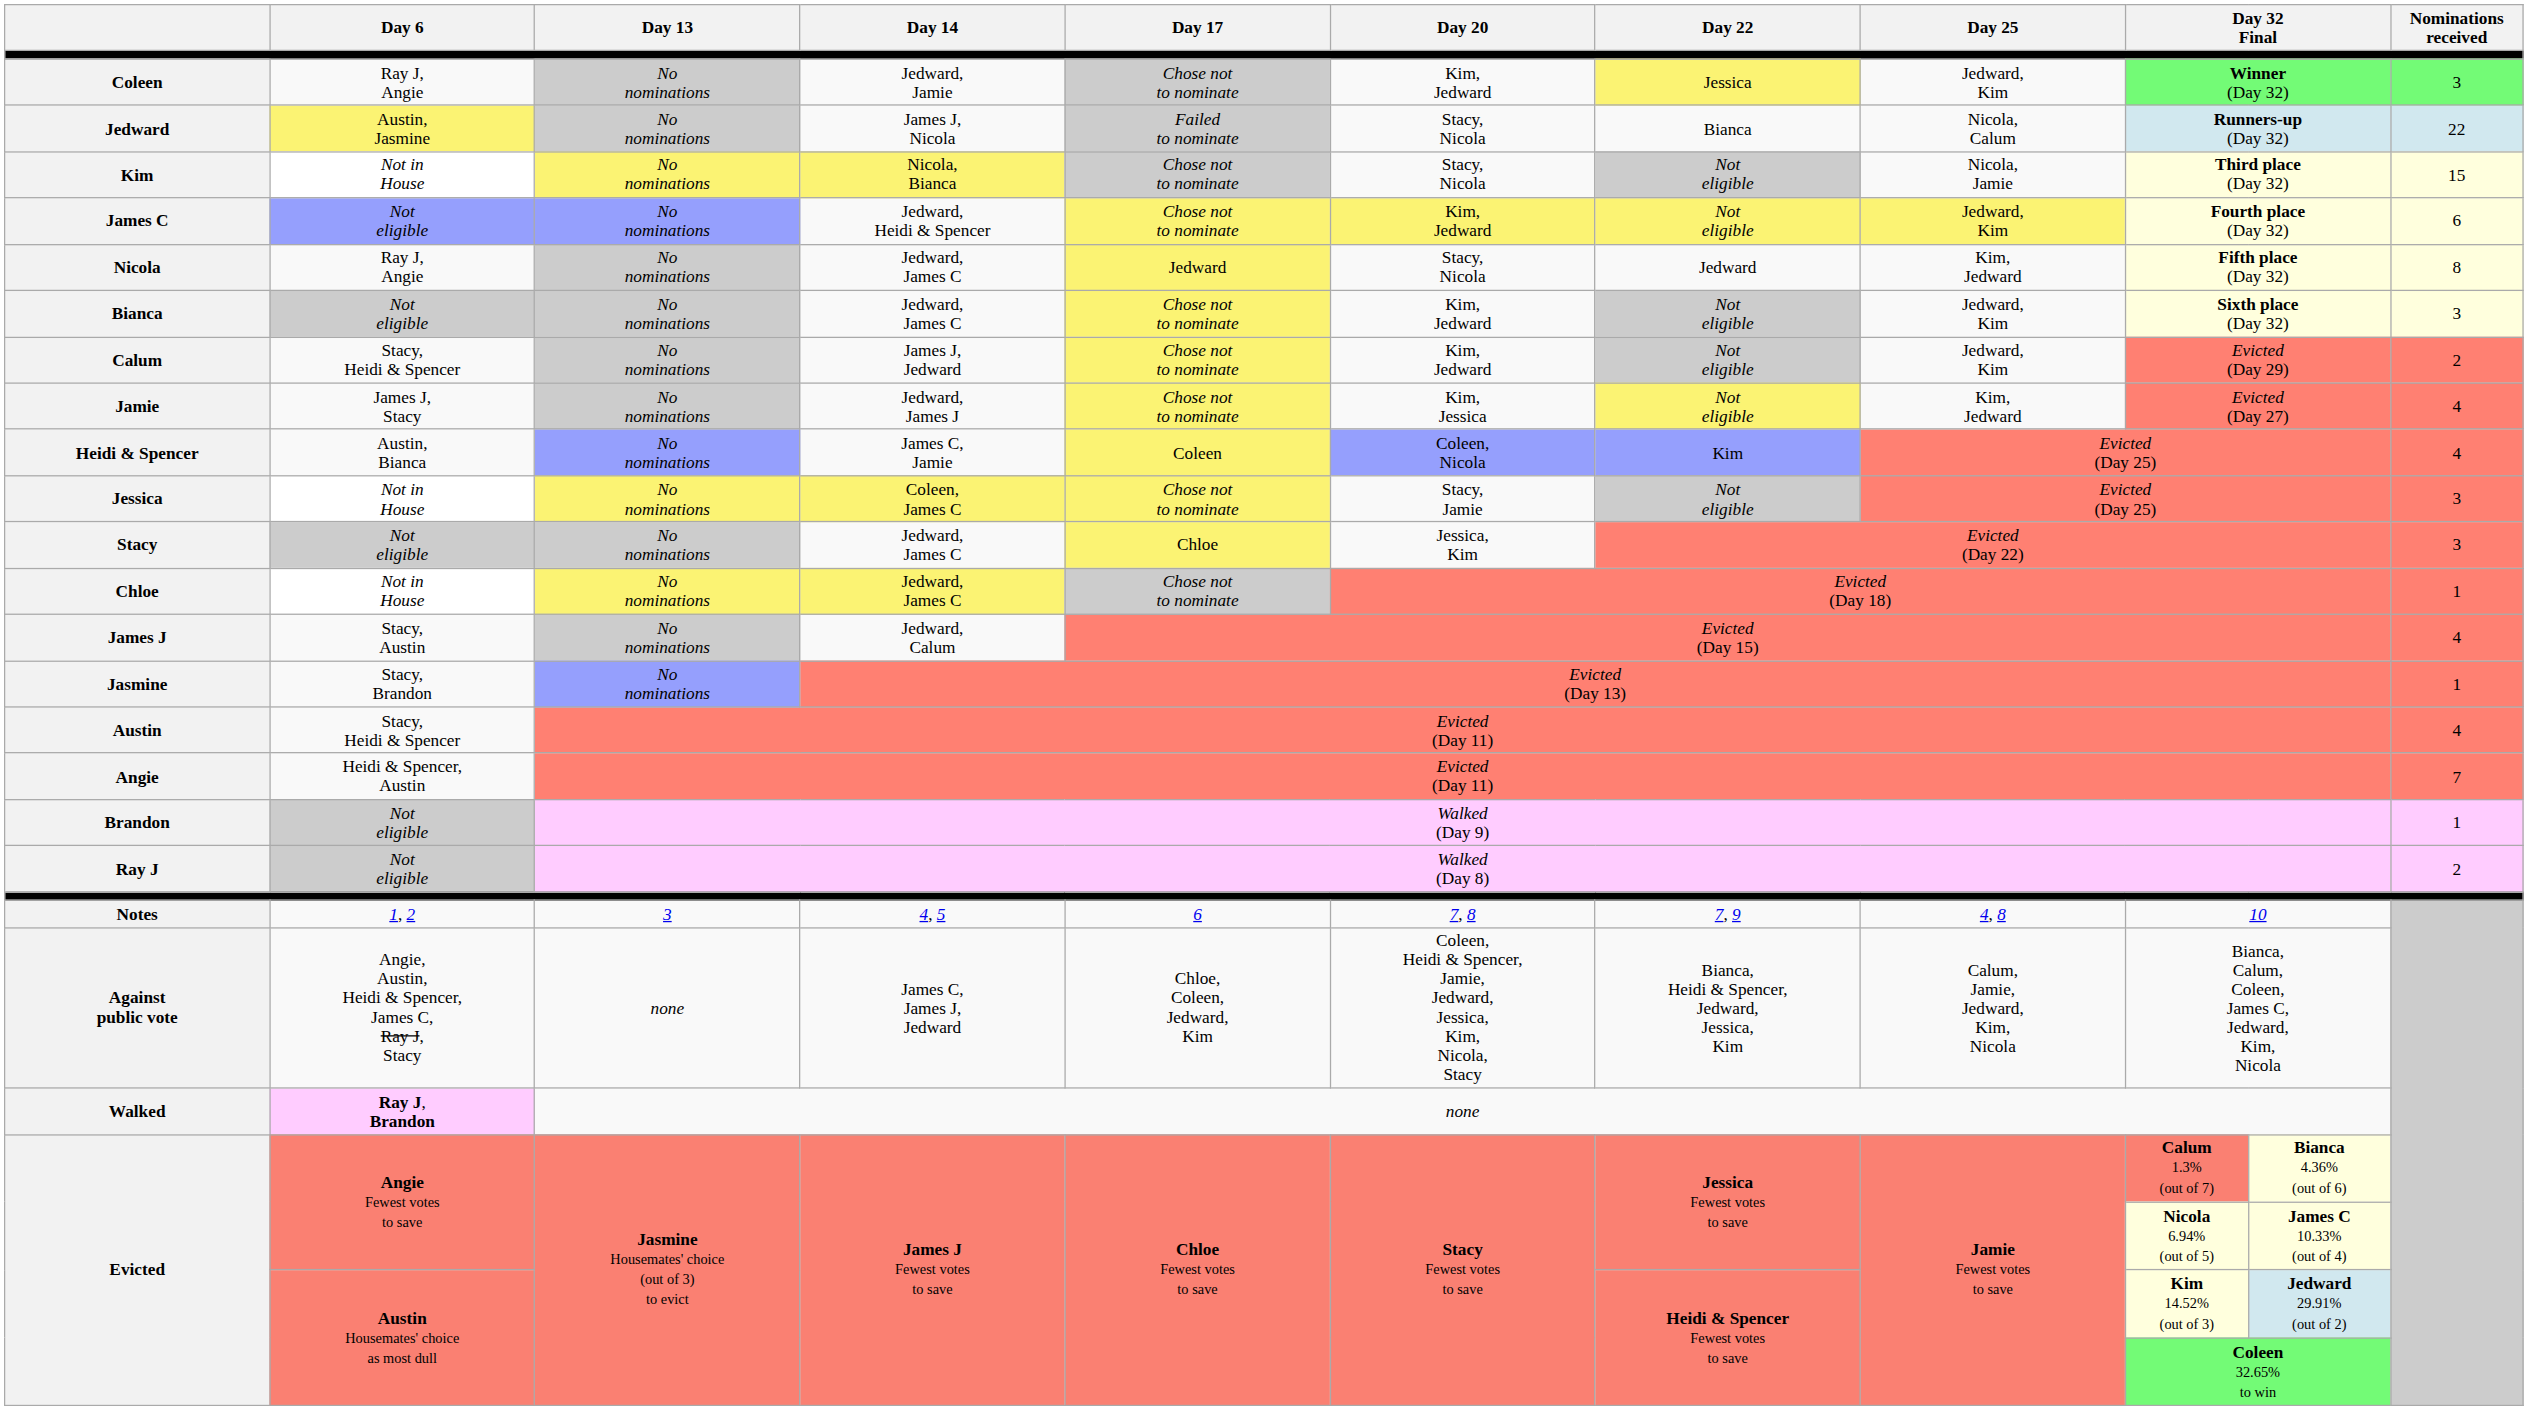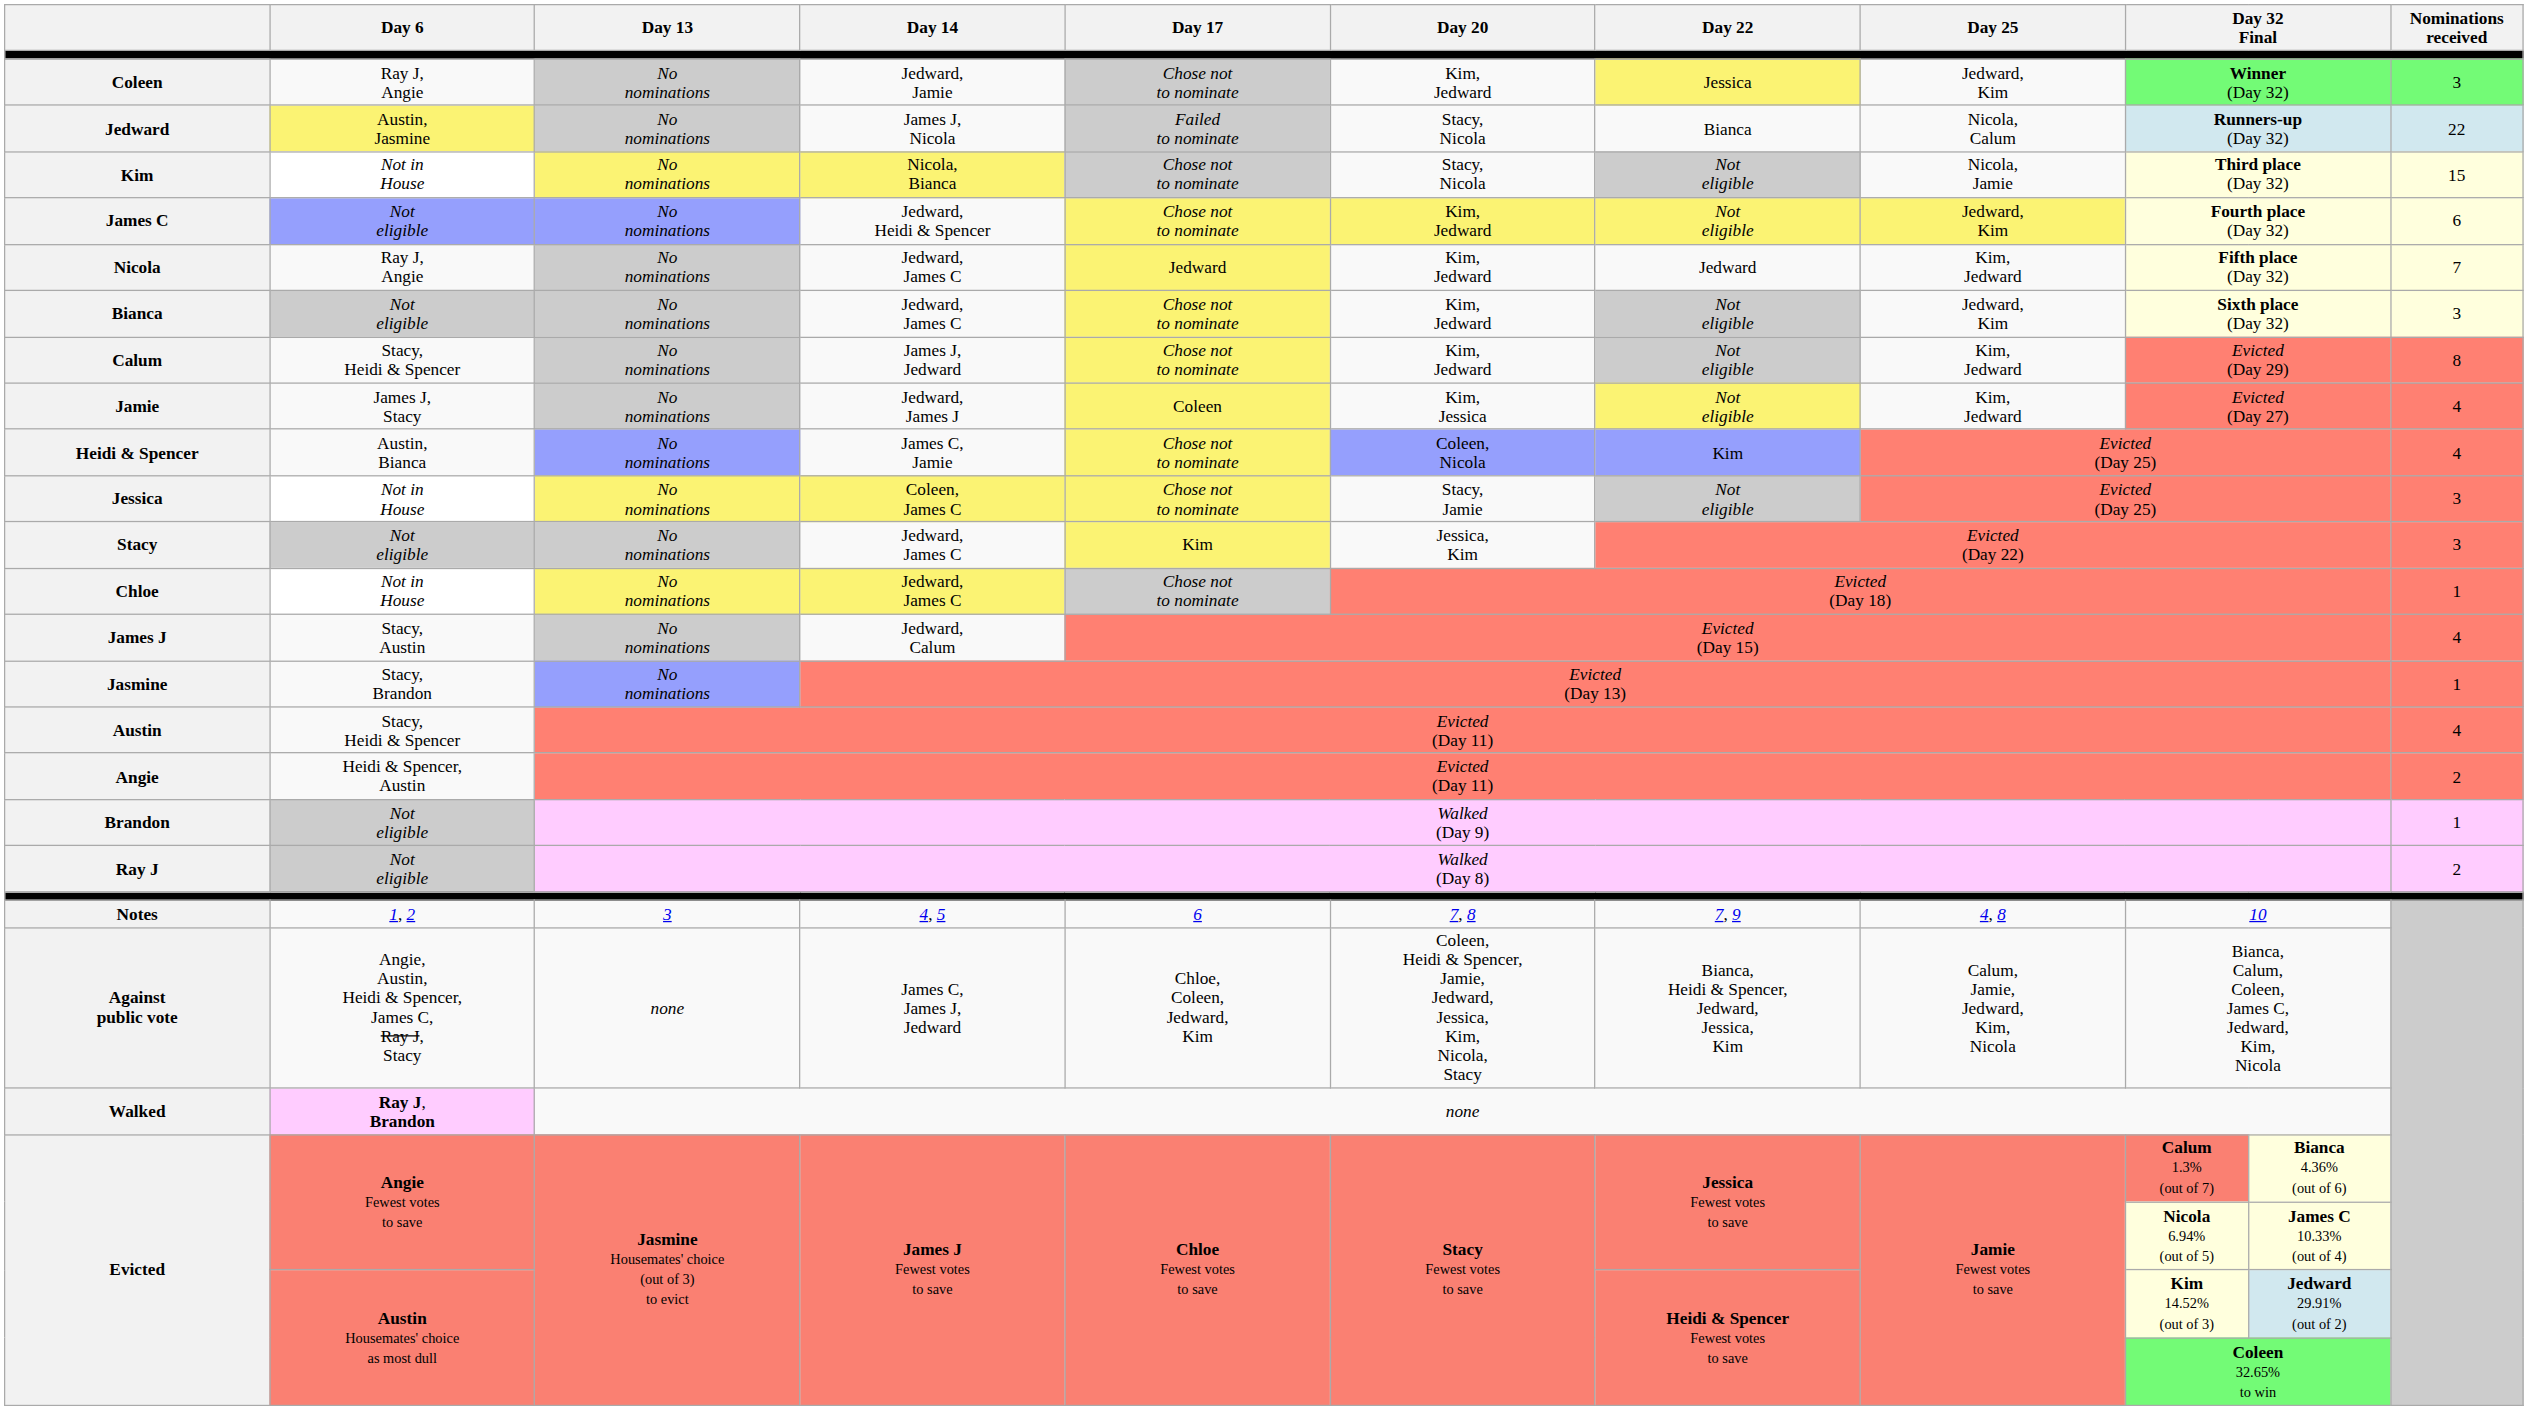Nicola | Day 20: Stacy, Nicola -> Kim, Jedward
Nicola | Nominations received: 8 -> 7
Calum | Day 25: Jedward, Kim -> Kim, Jedward
Calum | Nominations received: 2 -> 8
Jamie | Day 17: Chose not to nominate -> Coleen
Heidi & Spencer | Day 17: Coleen -> Chose not to nominate
Stacy | Day 17: Chloe -> Kim
Angie | Nominations received: 7 -> 2
